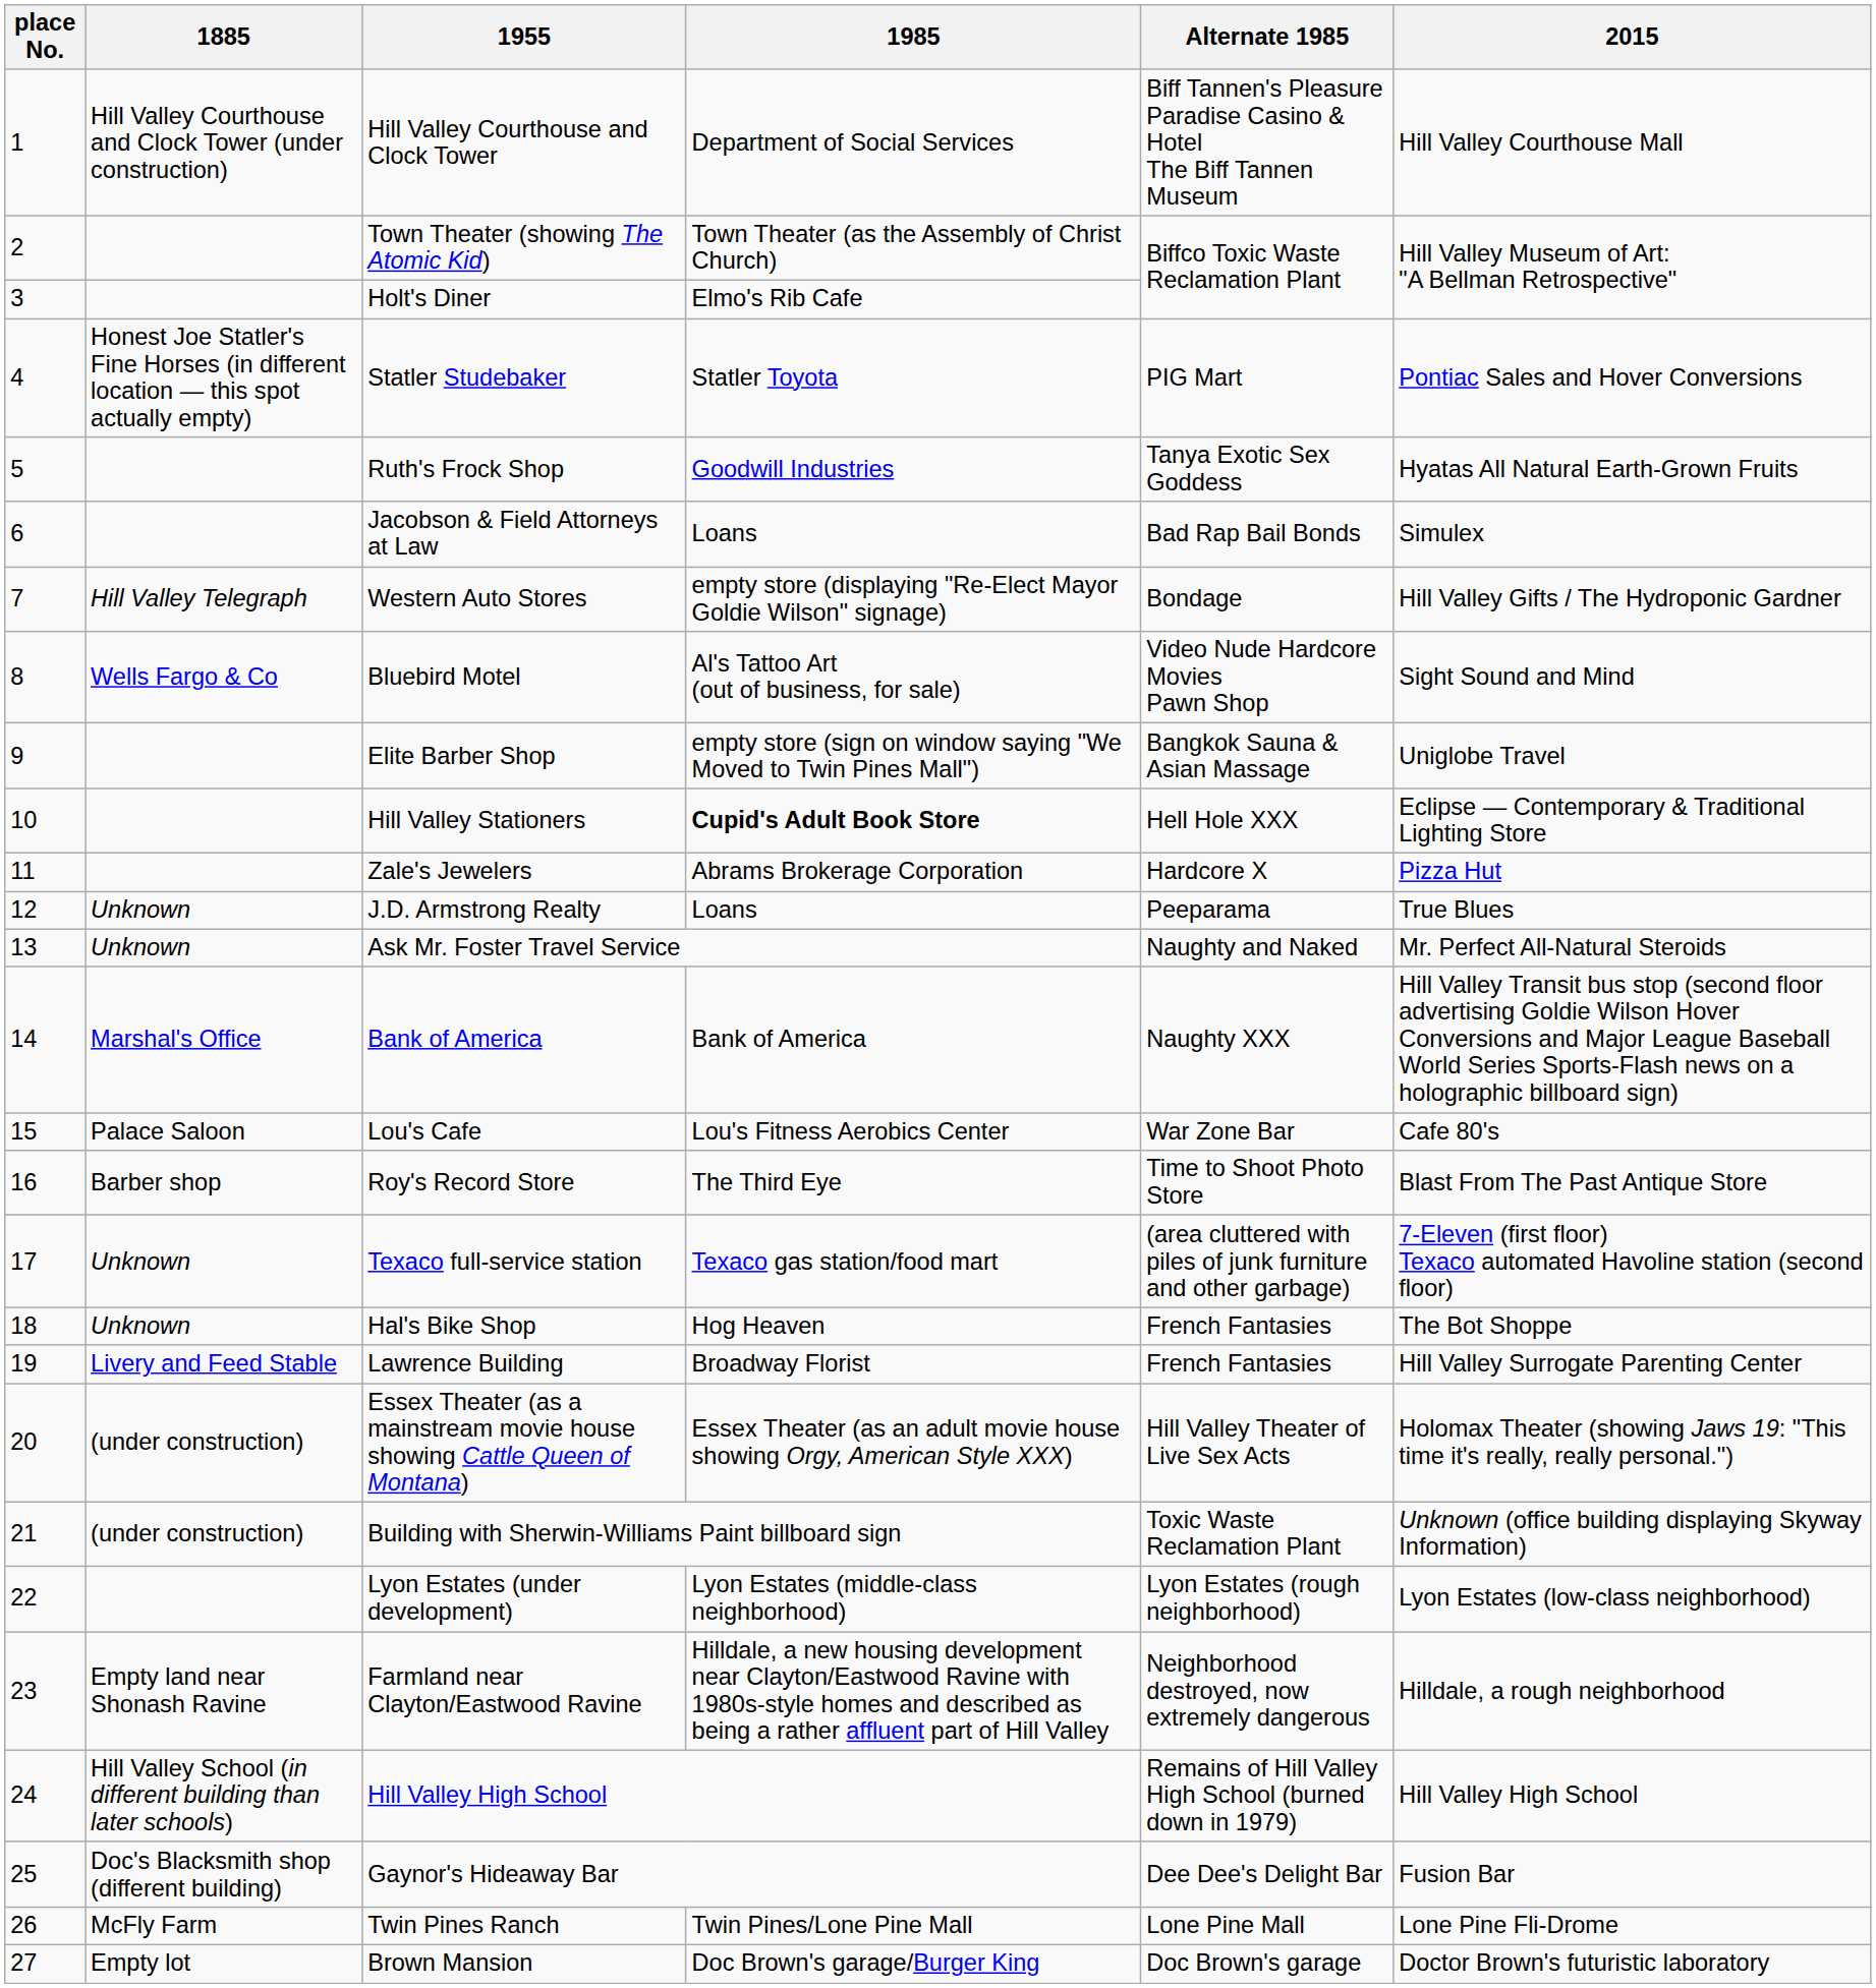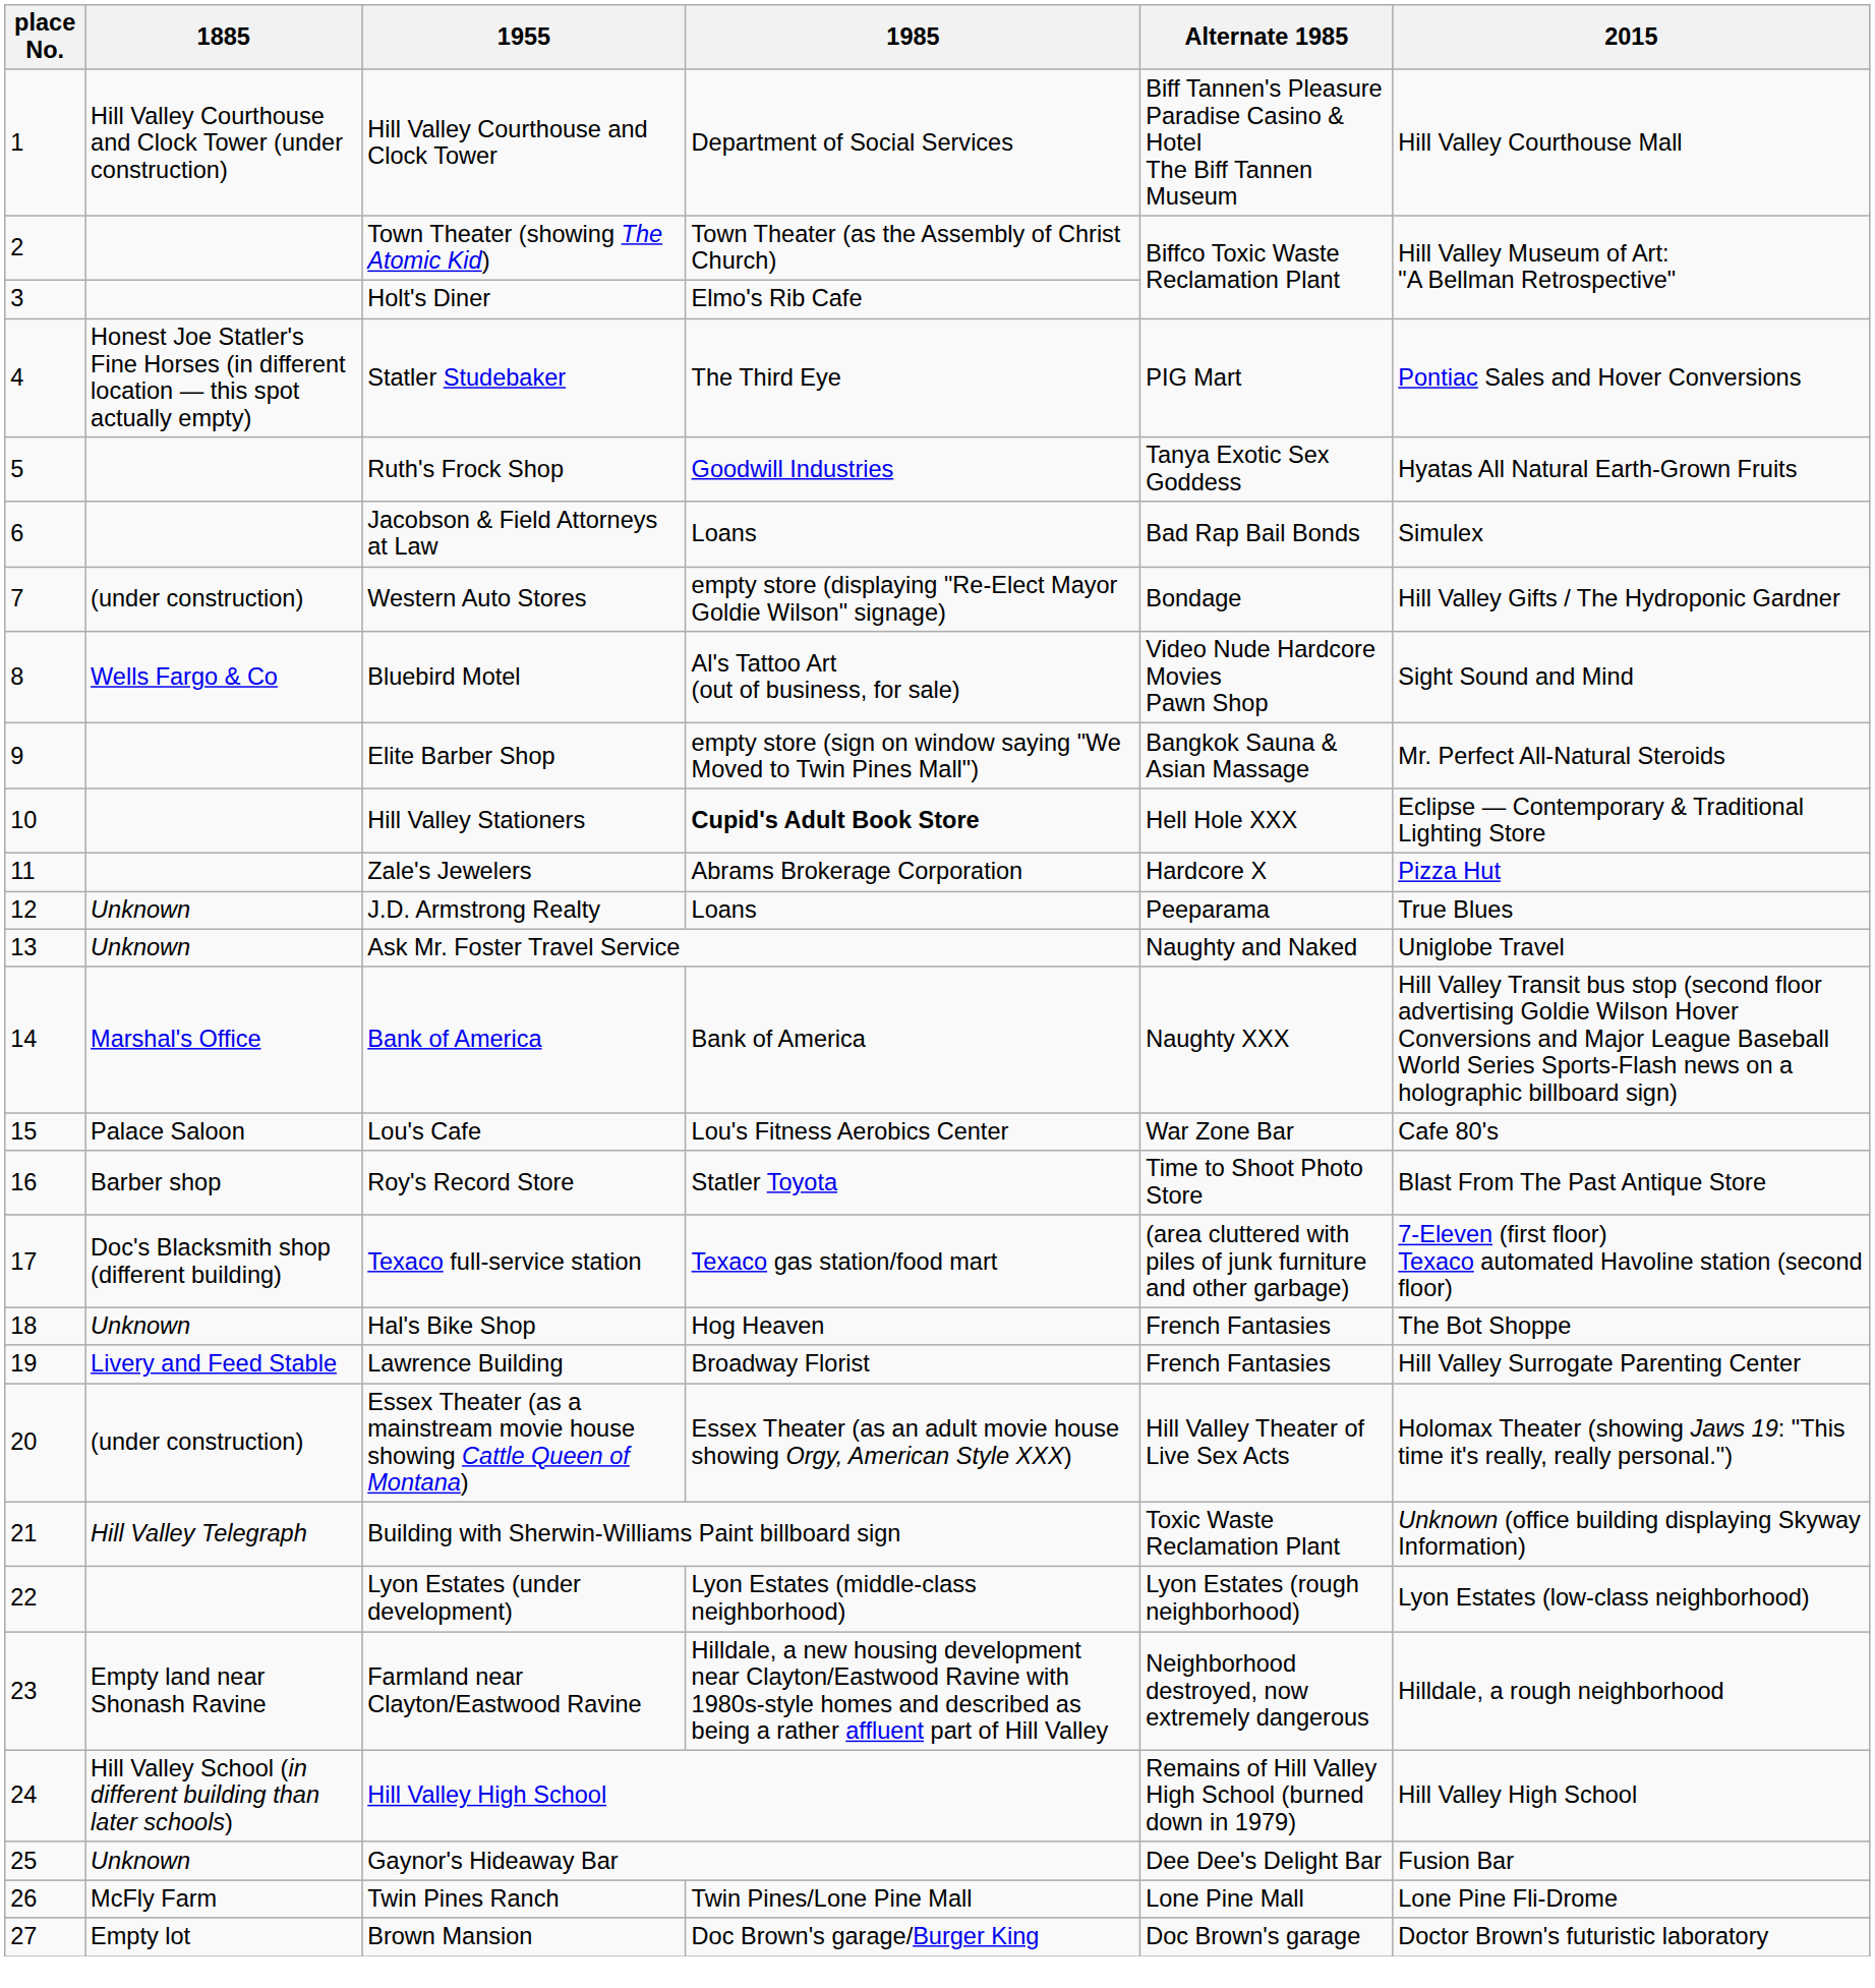Statler Studebaker | 1985: Statler Toyota -> The Third Eye
Western Auto Stores | 1885: Hill Valley Telegraph -> (under construction)
Elite Barber Shop | 2015: Uniglobe Travel -> Mr. Perfect All-Natural Steroids
Ask Mr. Foster Travel Service | 2015: Mr. Perfect All-Natural Steroids -> Uniglobe Travel
Roy's Record Store | 1985: The Third Eye -> Statler Toyota
Texaco full-service station | 1885: Unknown -> Doc's Blacksmith shop (different building)
Building with Sherwin-Williams Paint billboard sign | 1885: (under construction) -> Hill Valley Telegraph
Gaynor's Hideaway Bar | 1885: Doc's Blacksmith shop (different building) -> Unknown
